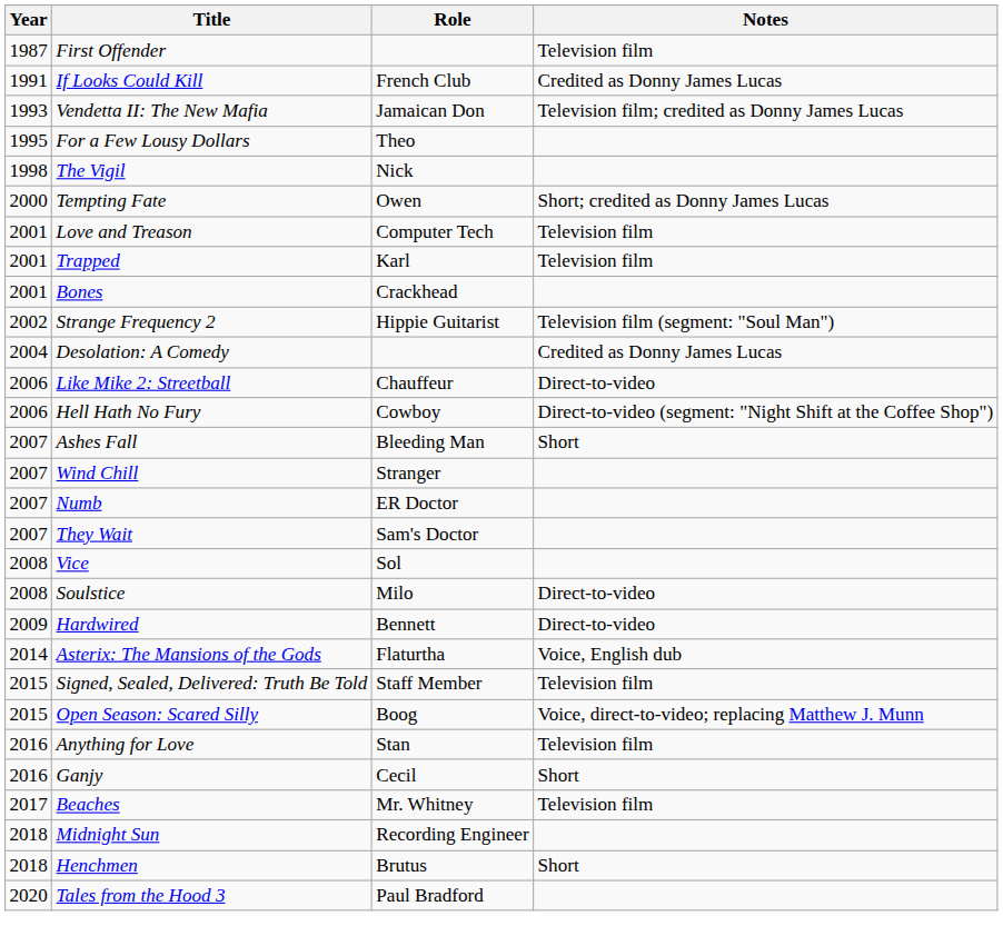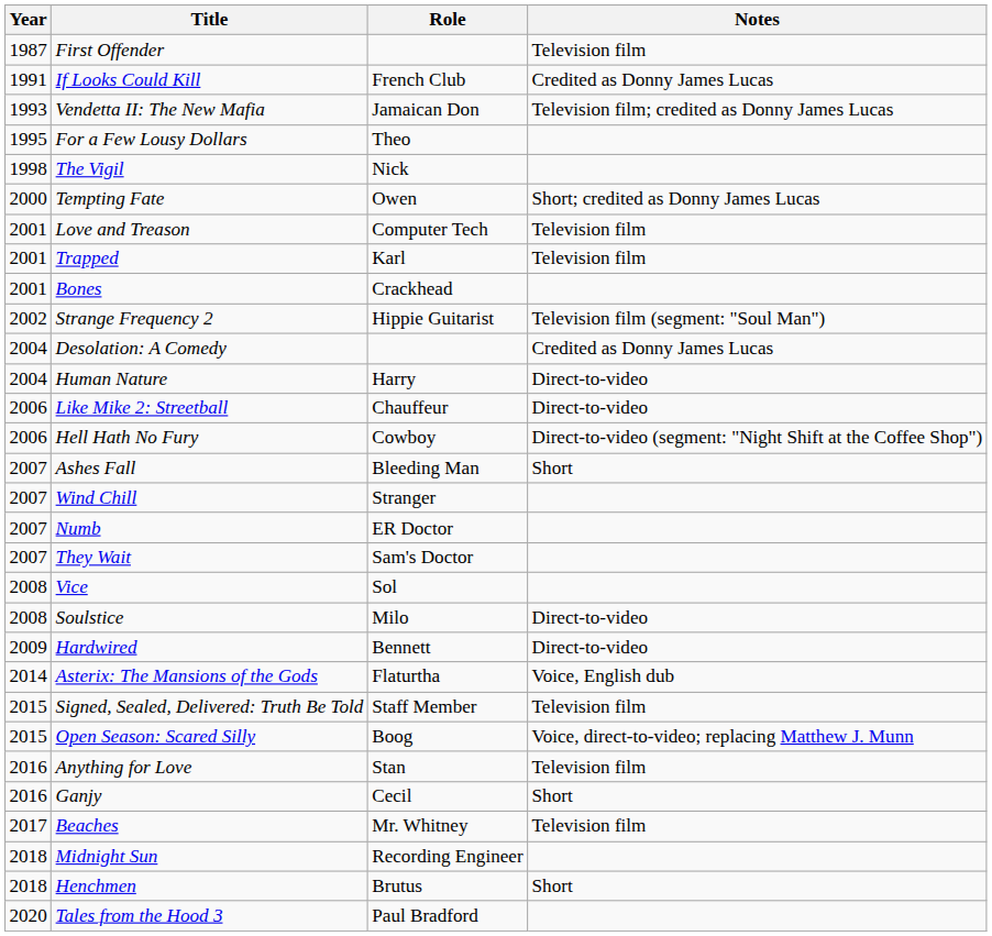+ row: 2004 | Human Nature | Harry | Direct-to-video
